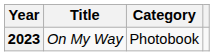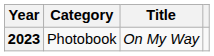columns swapped: Title <-> Category
